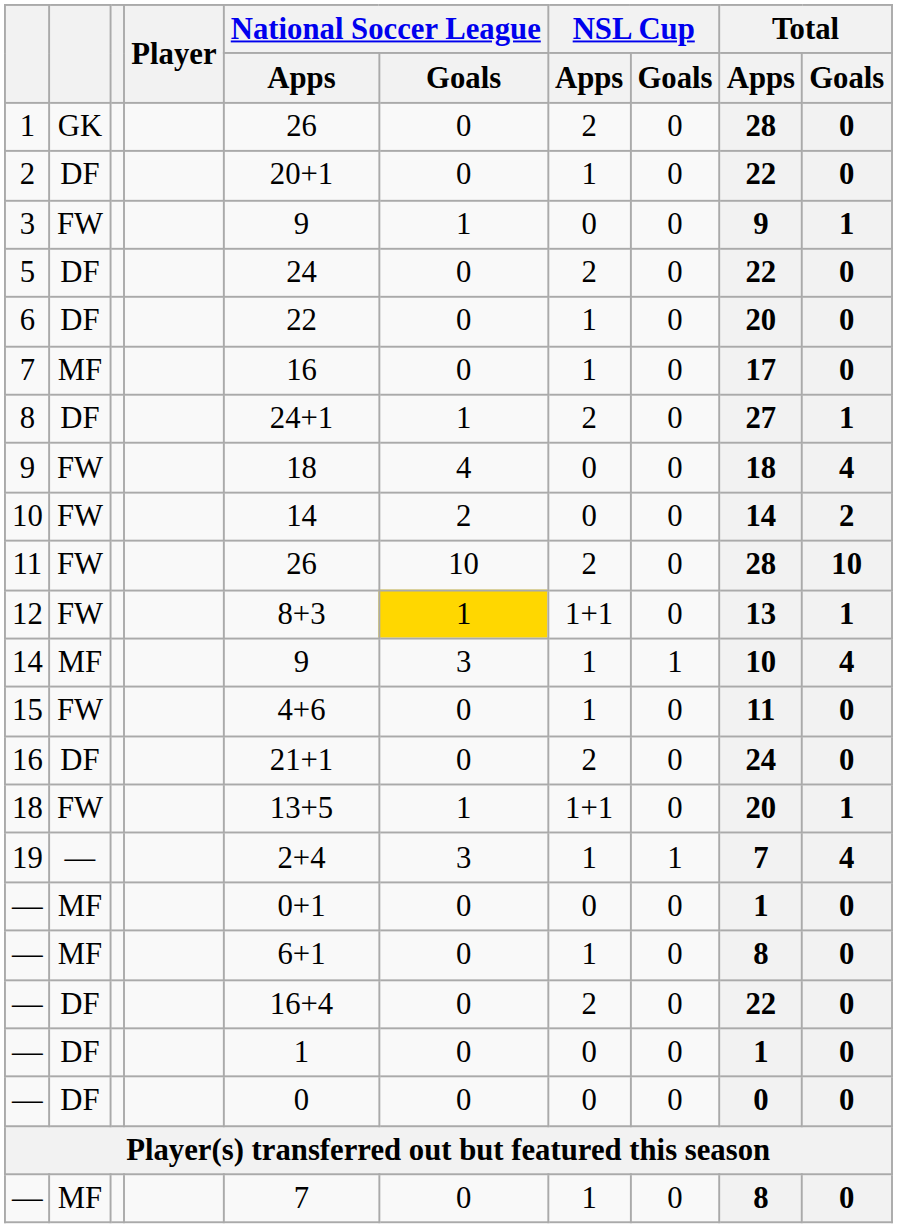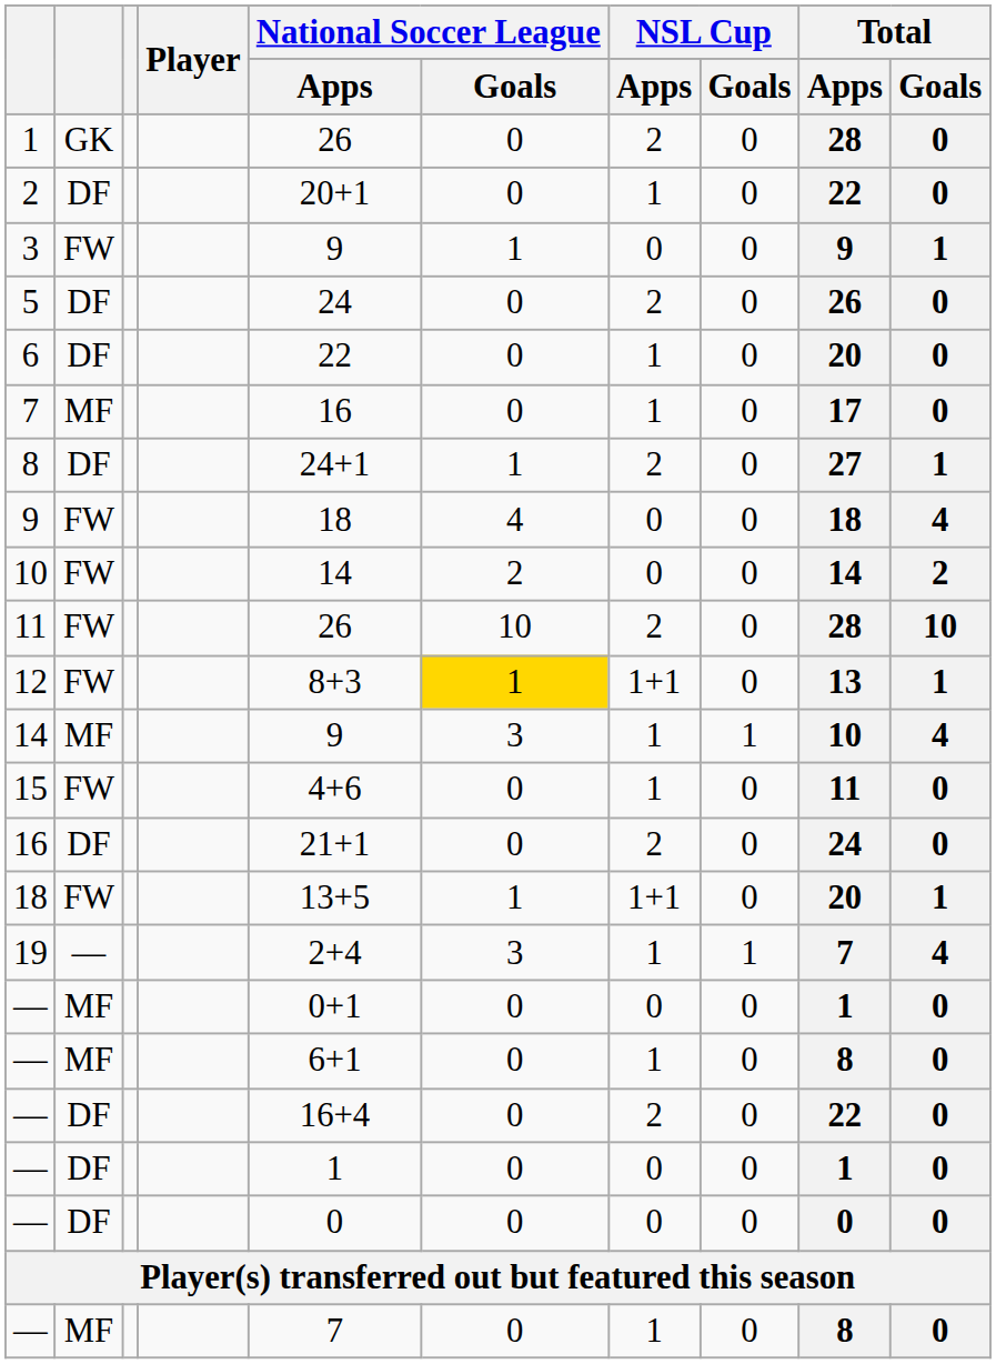5 | Total / Apps: 22 -> 26
